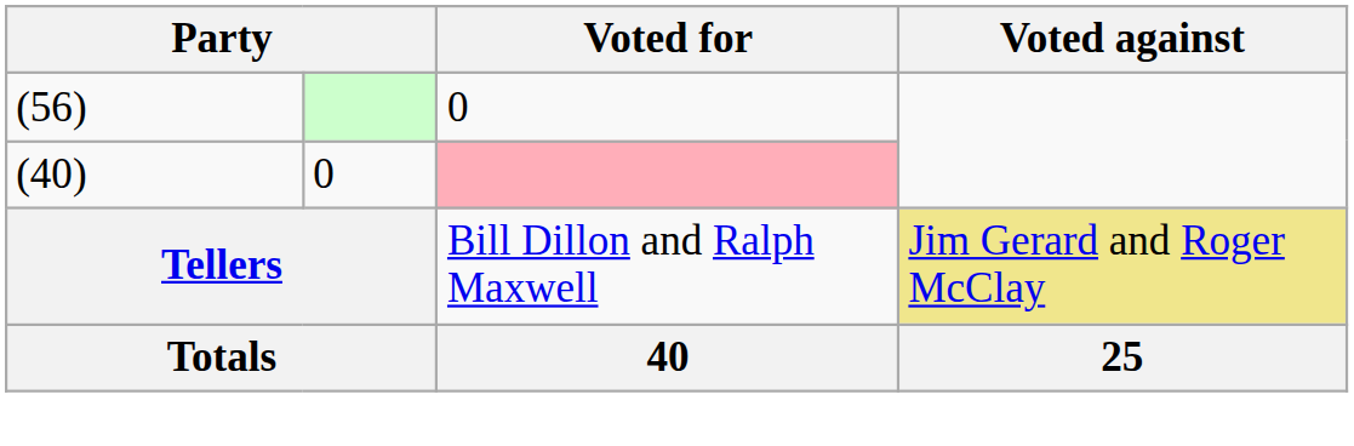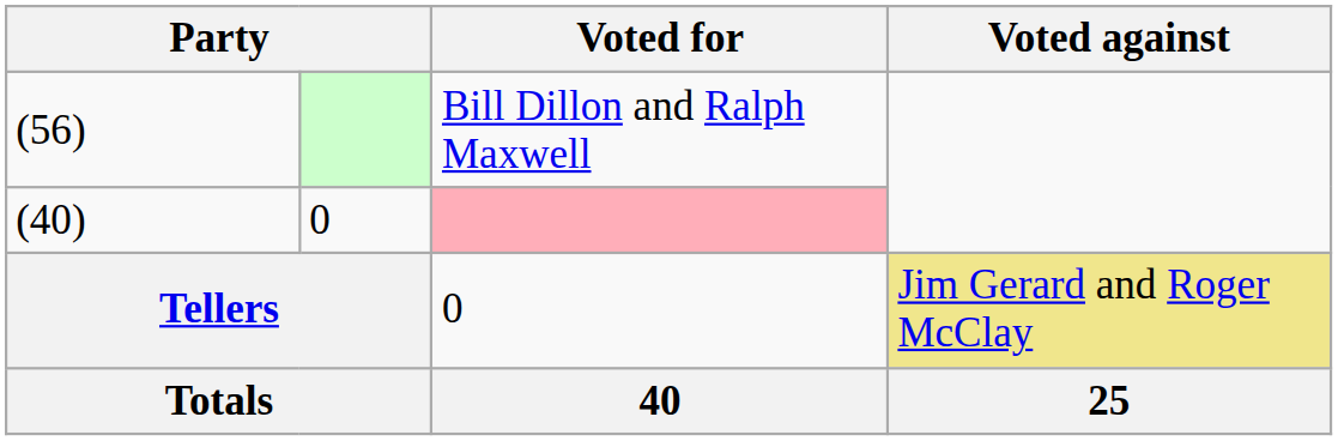(56) | Voted for: 0 -> Bill Dillon and Ralph Maxwell
Tellers | Voted for: Bill Dillon and Ralph Maxwell -> 0
